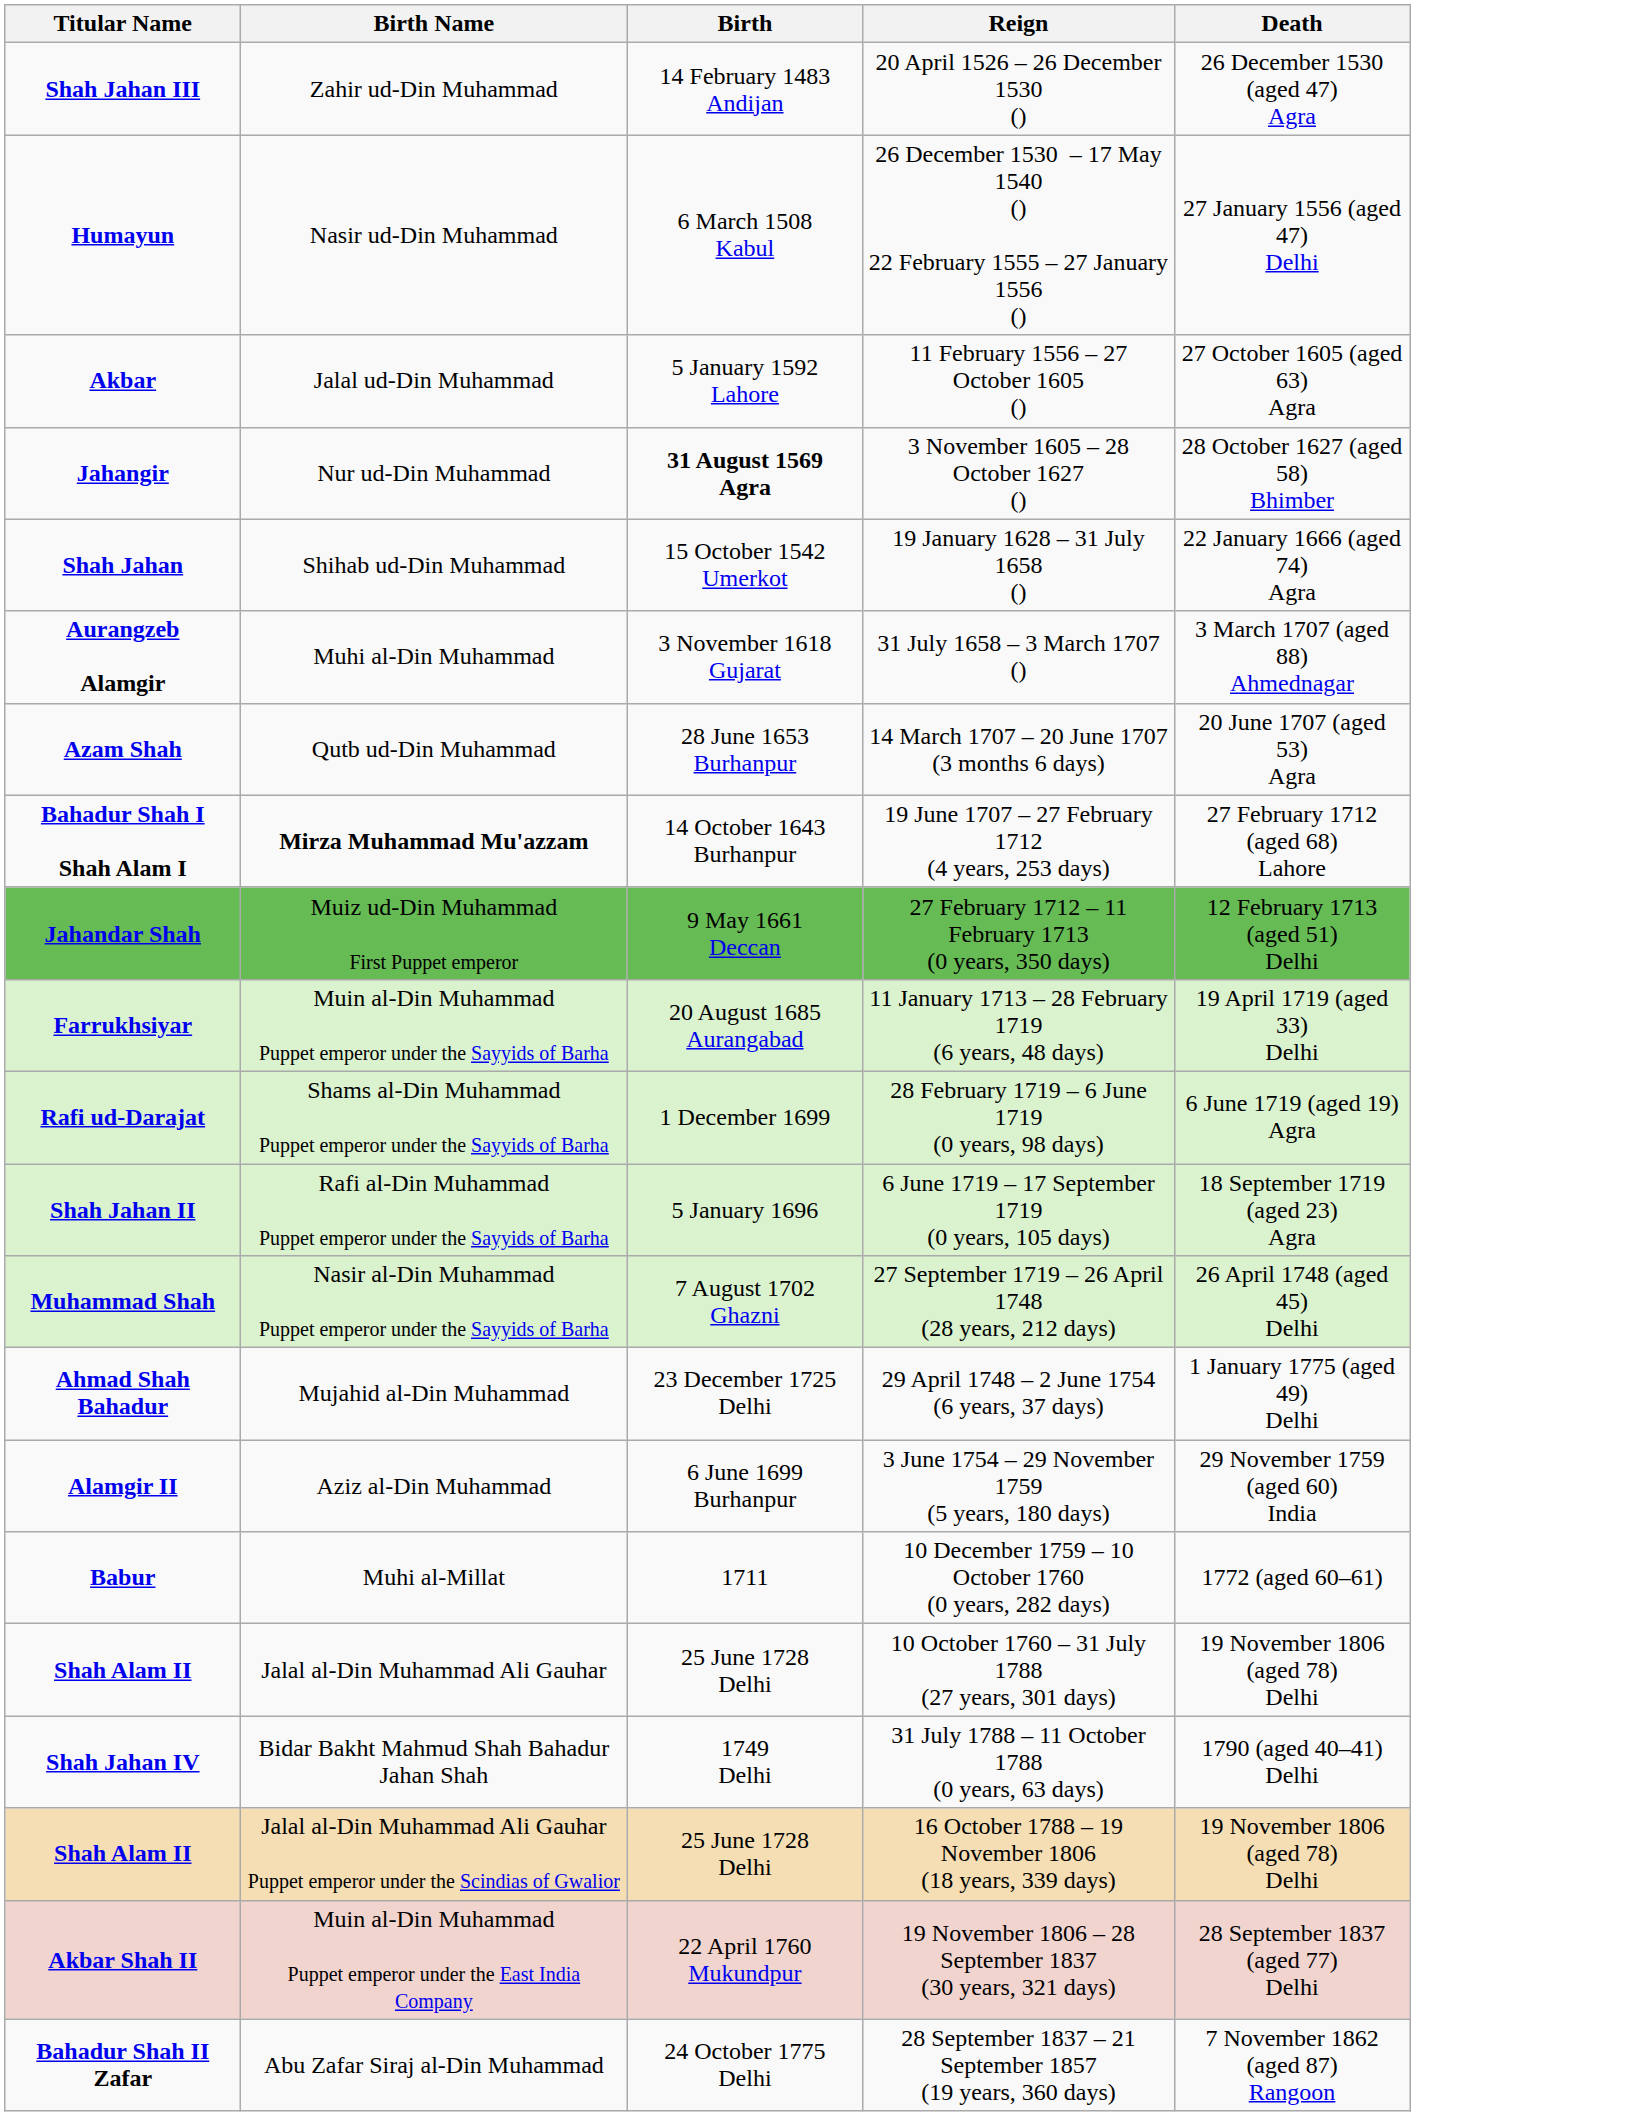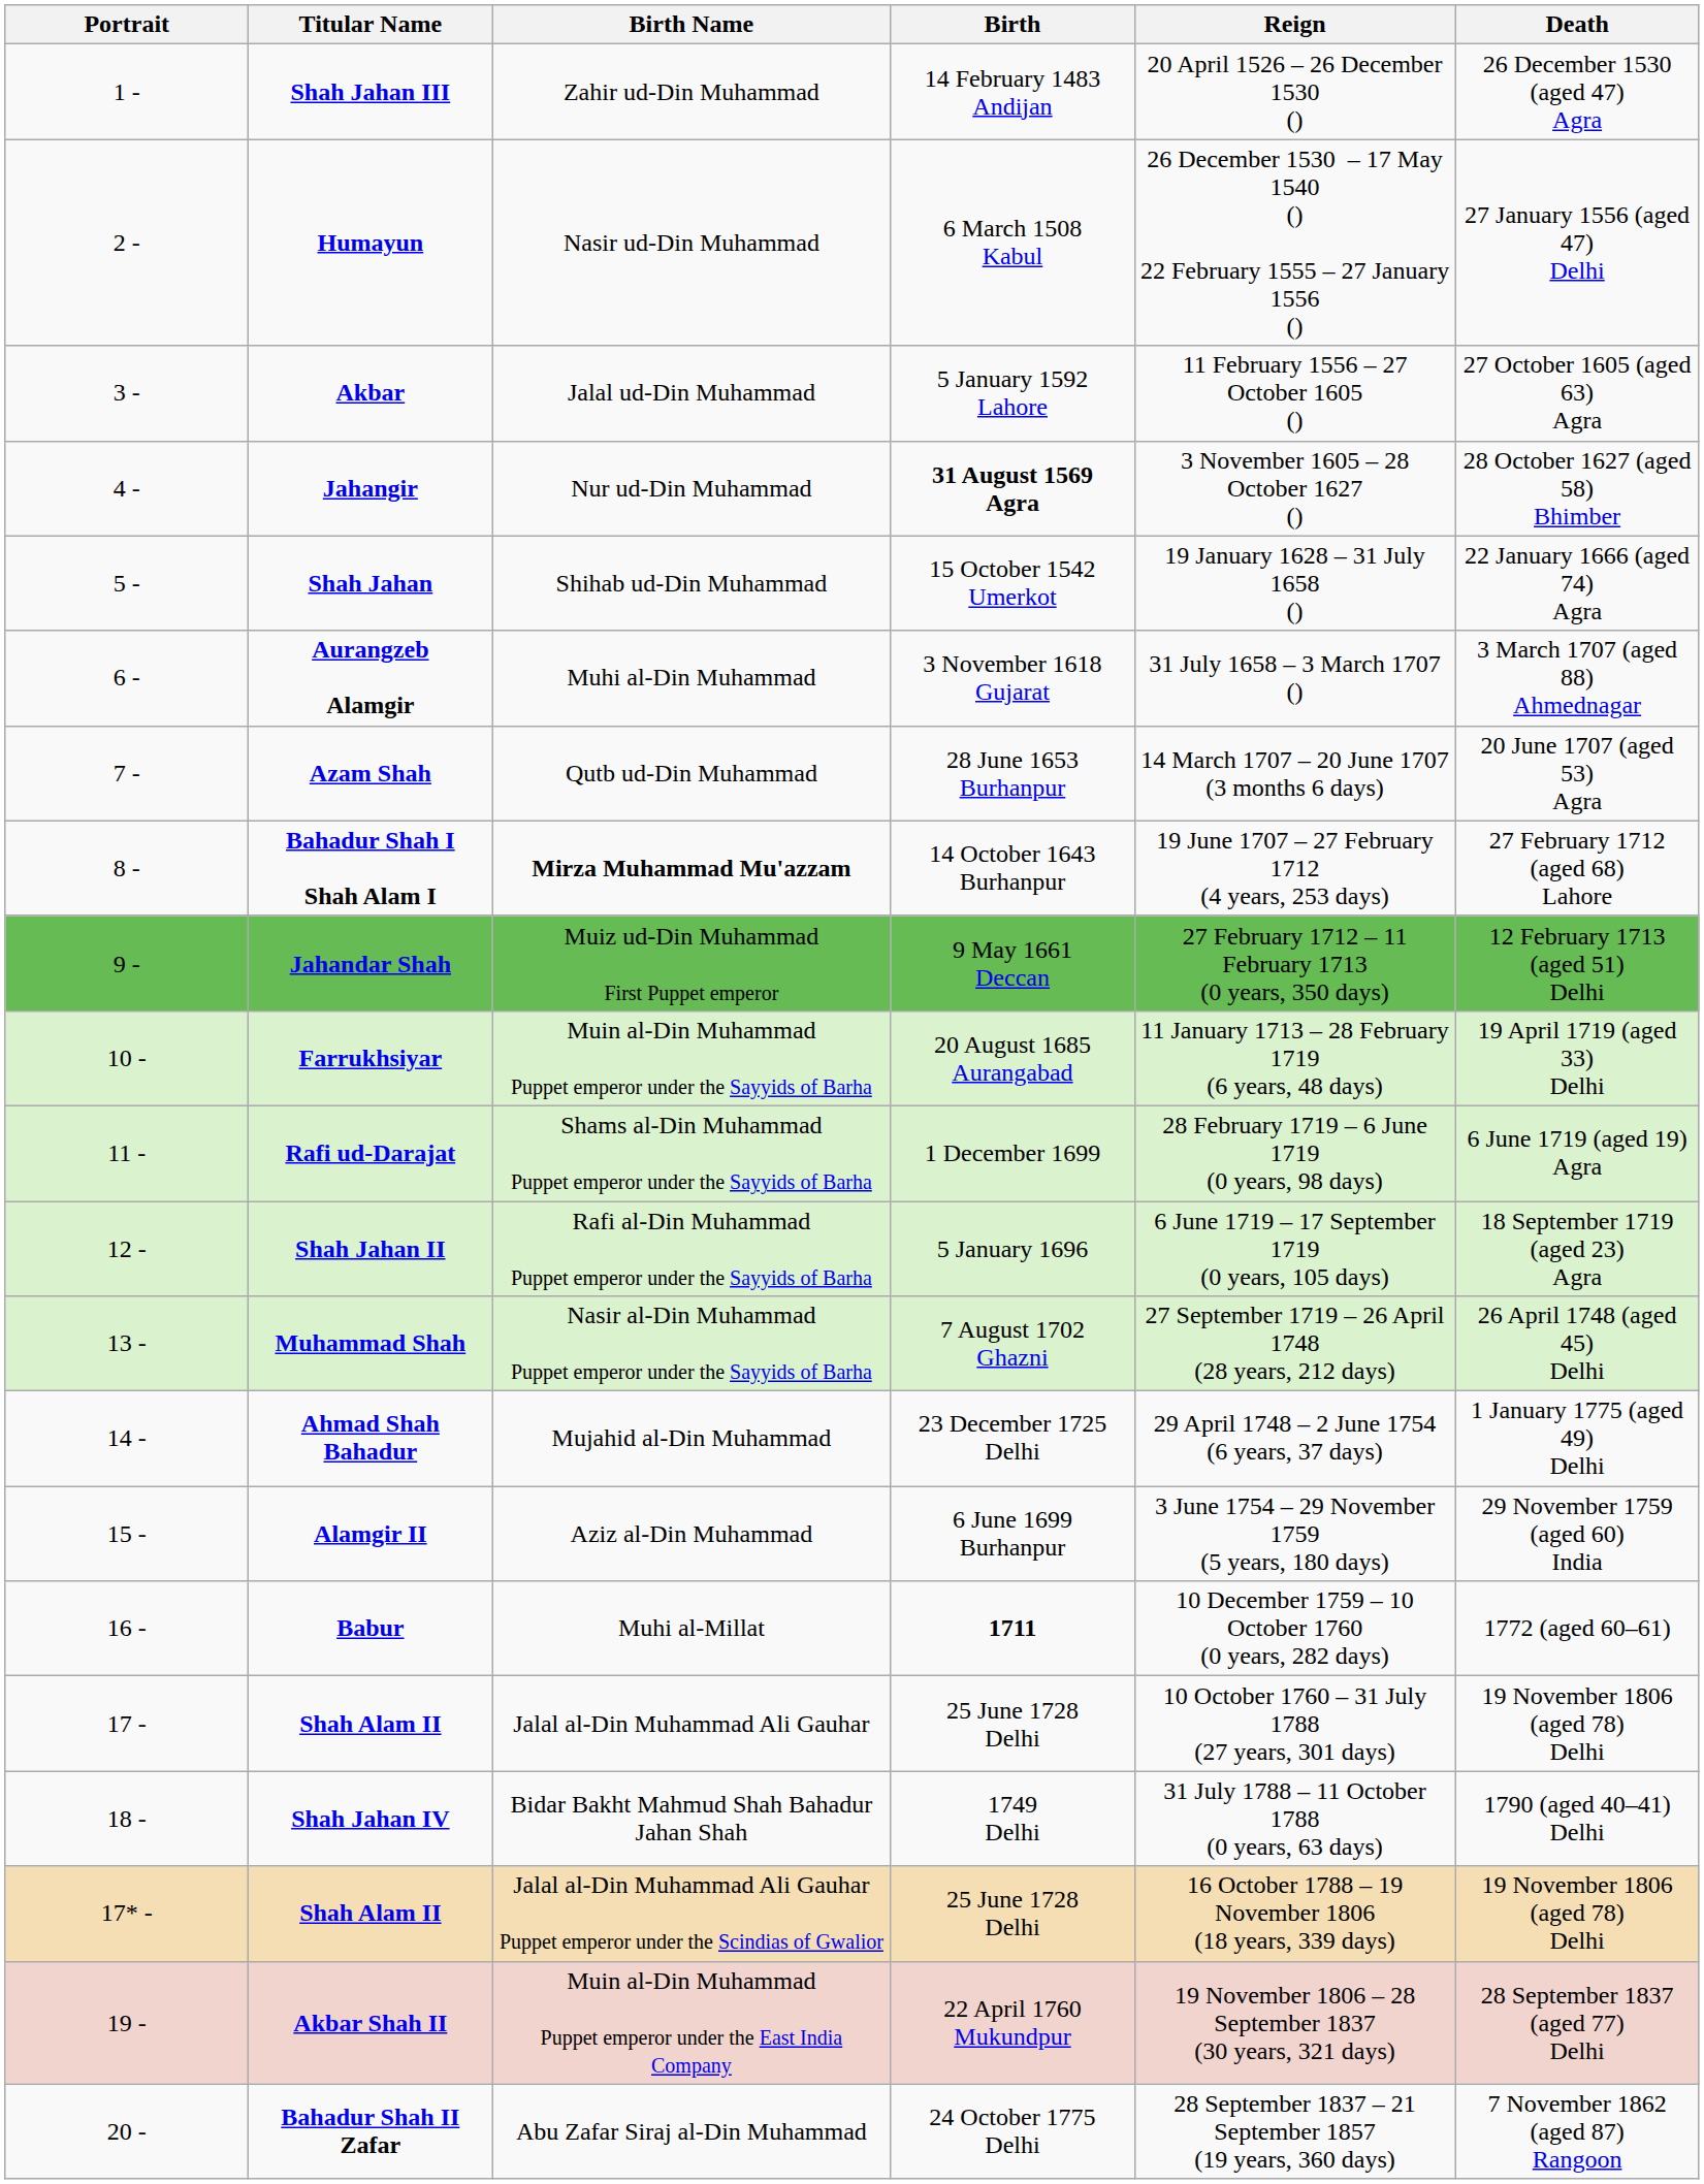+ column: Portrait | 1 - | 2 - | 3 - | 4 - | 5 - | 6 - | 7 - | 8 - | 9 - | 10 - | 11 - | 12 - | 13 - | 14 - | 15 - | 16 - | 17 - | 18 - | 17* - | 19 - | 20 -
Muhi al-Millat | Birth: normal -> bold
